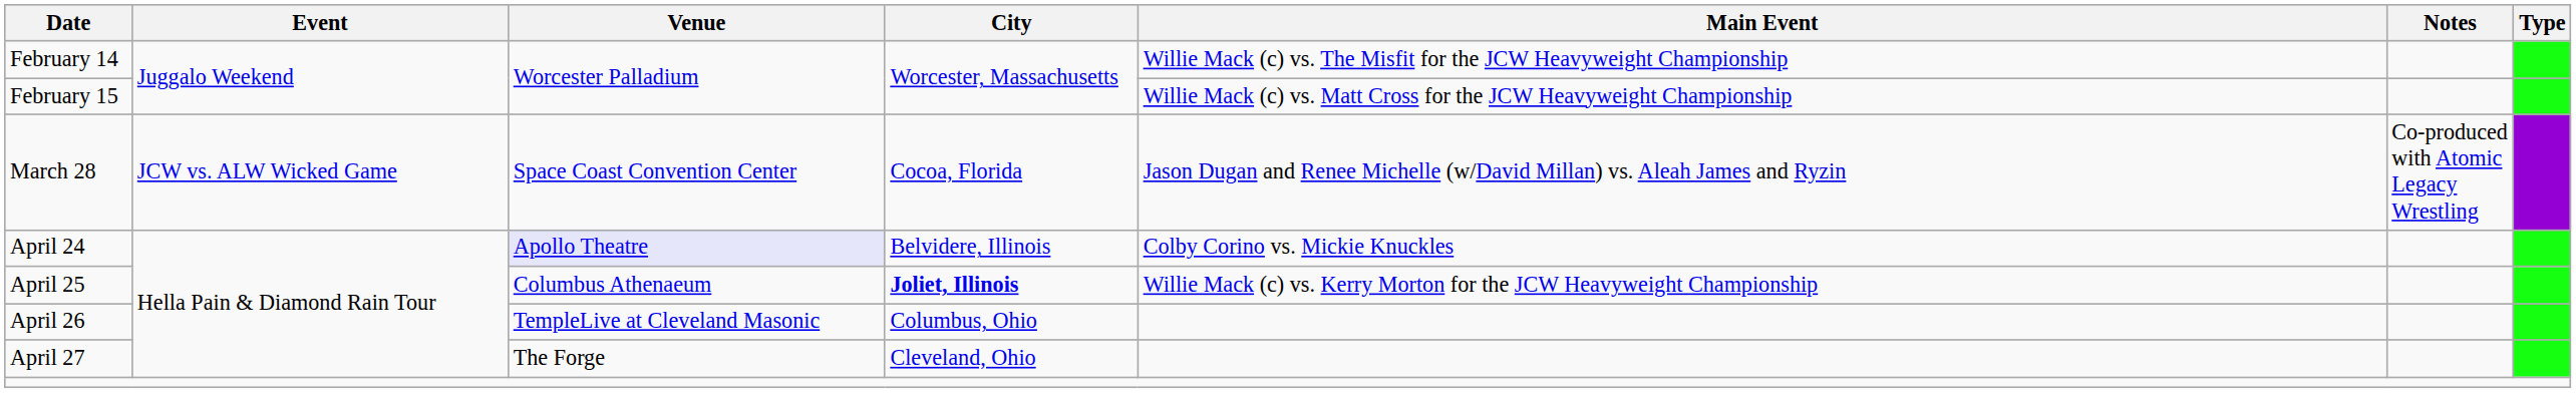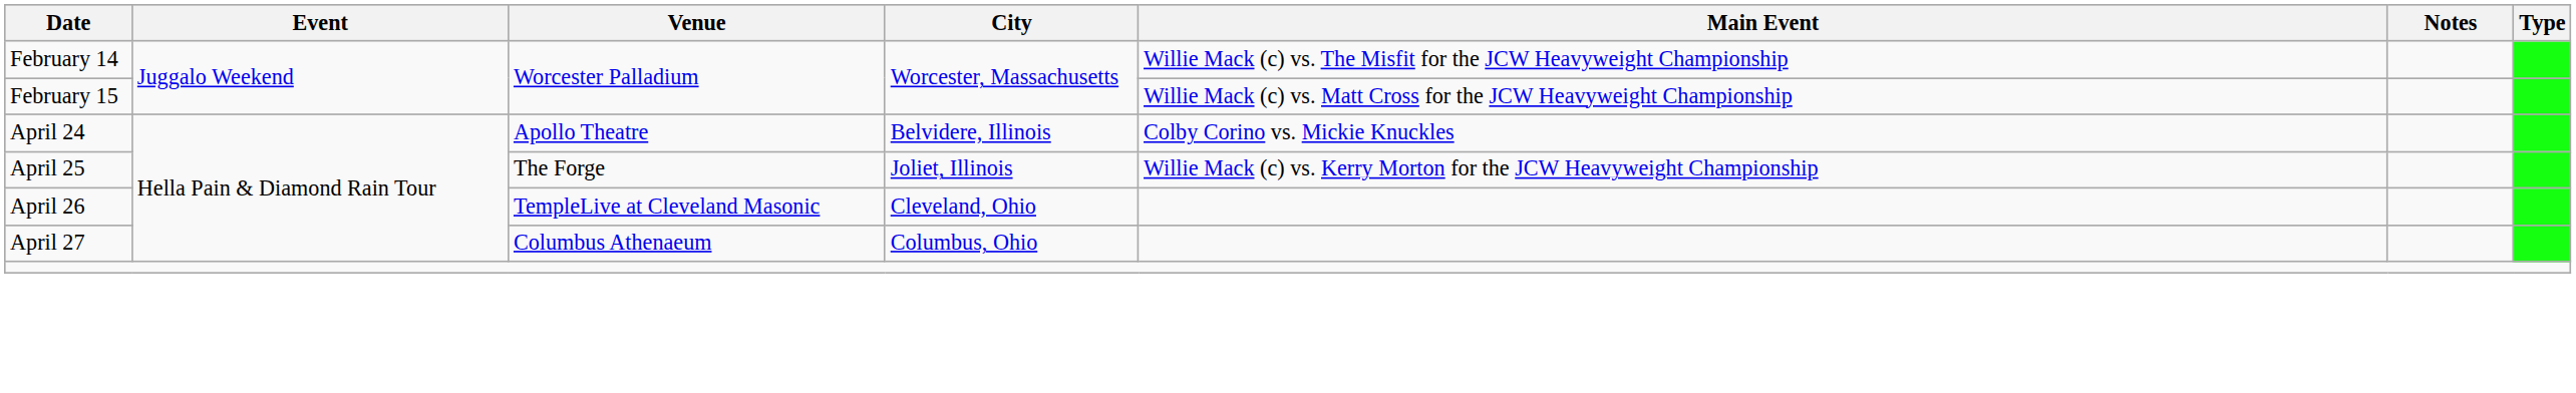- row: March 28 | JCW vs. ALW Wicked Game | Space Coast Convention Center | Cocoa, Florida | Jason Dugan and Renee Michelle (w/David Millan) vs. Aleah James and Ryzin | Co-produced with Atomic Legacy Wrestling
April 24 | Venue: lavender background -> no background
April 25 | Venue: Columbus Athenaeum -> The Forge
April 25 | City: bold -> normal
April 26 | City: Columbus, Ohio -> Cleveland, Ohio
April 27 | Venue: The Forge -> Columbus Athenaeum
April 27 | City: Cleveland, Ohio -> Columbus, Ohio
